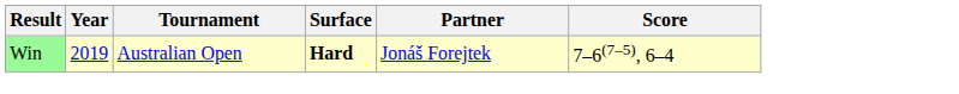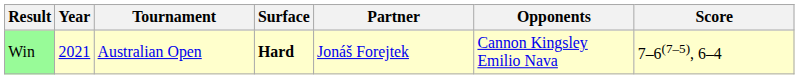+ column: Opponents | Cannon Kingsley Emilio Nava
Win | Year: 2019 -> 2021
